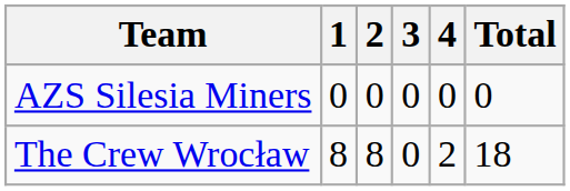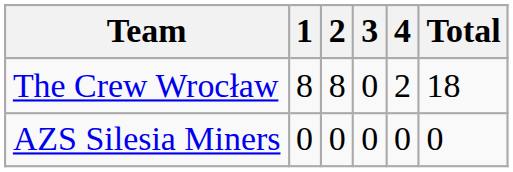rows swapped: AZS Silesia Miners <-> The Crew Wrocław
